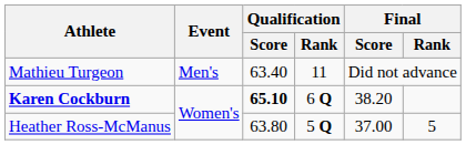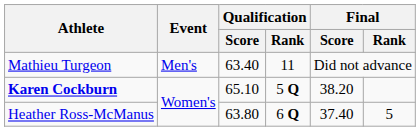Karen Cockburn | Qualification / Score: bold -> normal
Karen Cockburn | Qualification / Rank: 6 Q -> 5 Q
Heather Ross-McManus | Qualification / Rank: 5 Q -> 6 Q
Heather Ross-McManus | Final / Score: 37.00 -> 37.40
